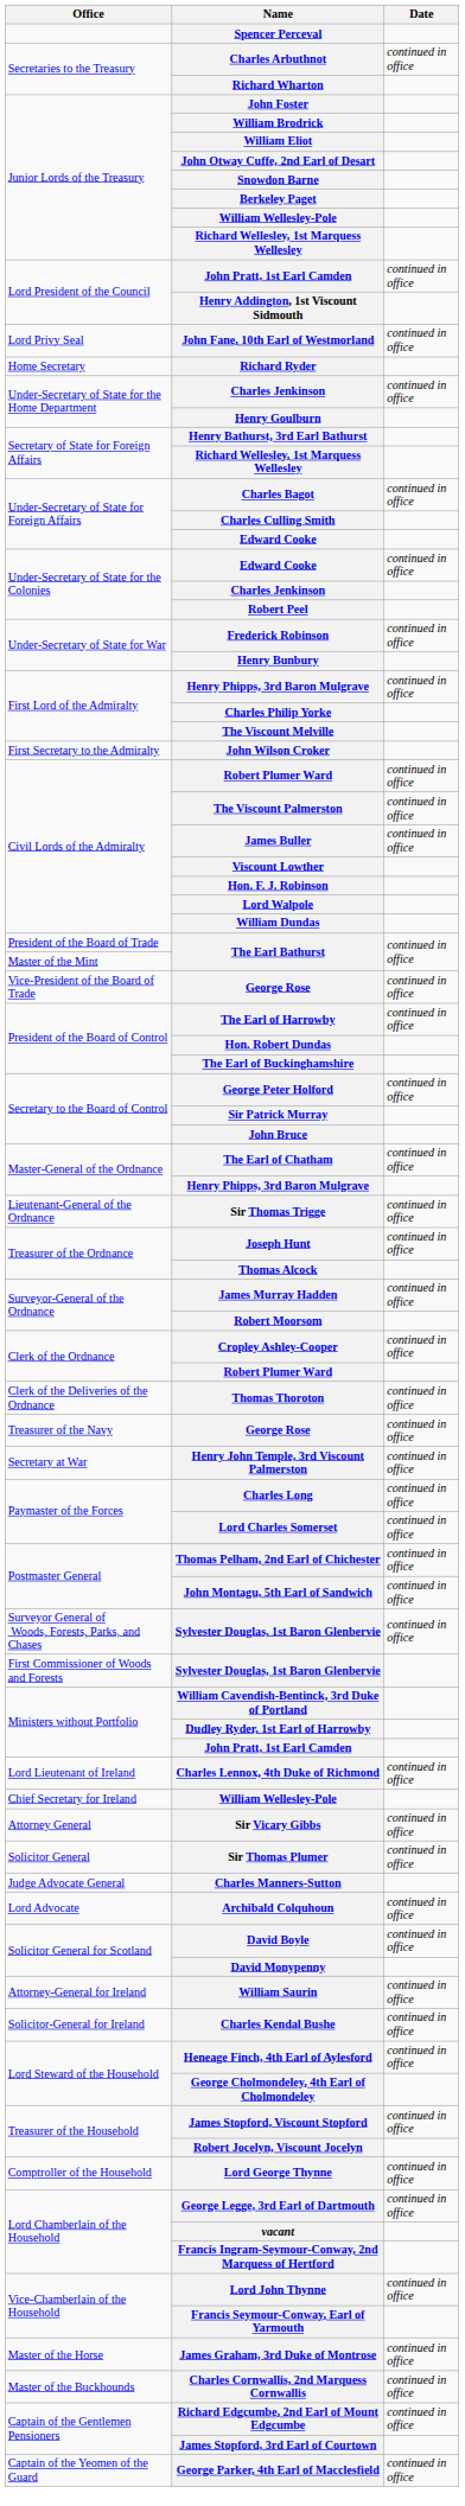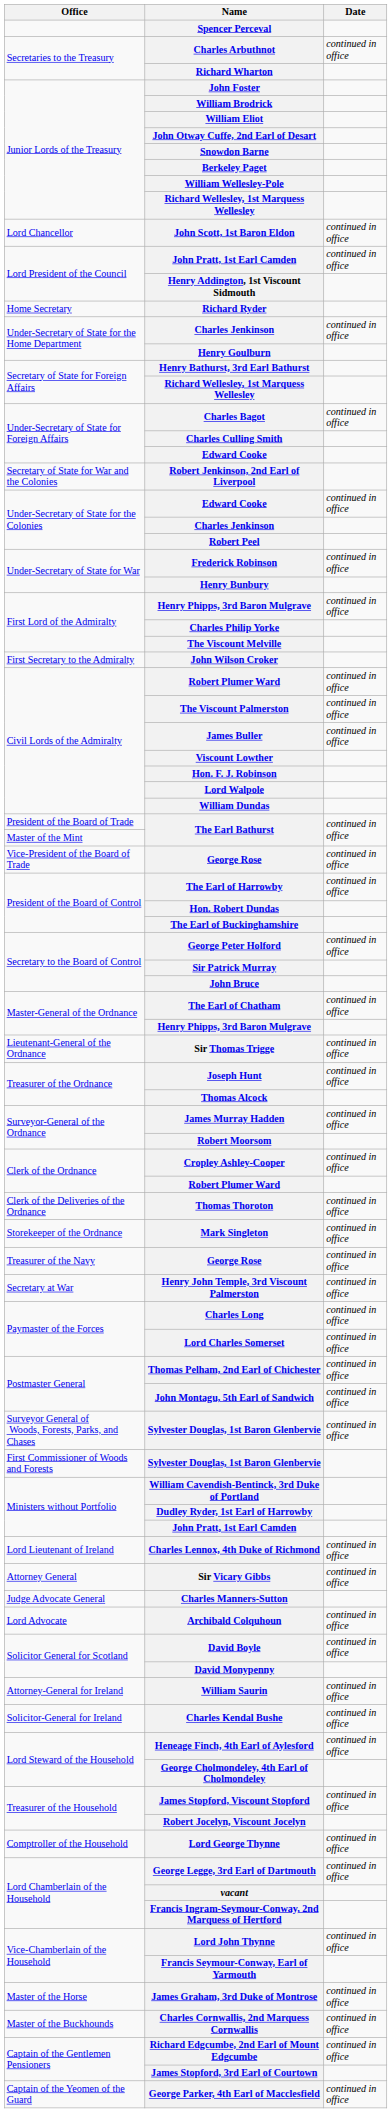+ row: Lord Chancellor | John Scott, 1st Baron Eldon | continued in office
- row: Lord Privy Seal | John Fane, 10th Earl of Westmorland | continued in office
+ row: Secretary of State for War and the Colonies | Robert Jenkinson, 2nd Earl of Liverpool
+ row: Storekeeper of the Ordnance | Mark Singleton | continued in office
- row: Chief Secretary for Ireland | William Wellesley-Pole
- row: Solicitor General | Sir Thomas Plumer | continued in office
